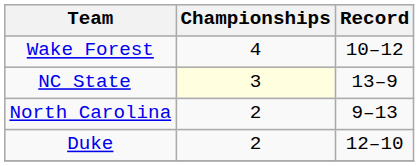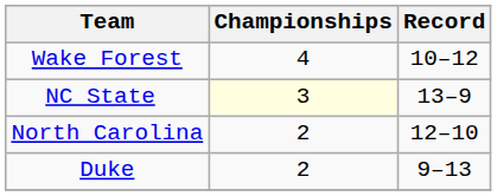North Carolina | Record: 9–13 -> 12–10
Duke | Record: 12–10 -> 9–13
